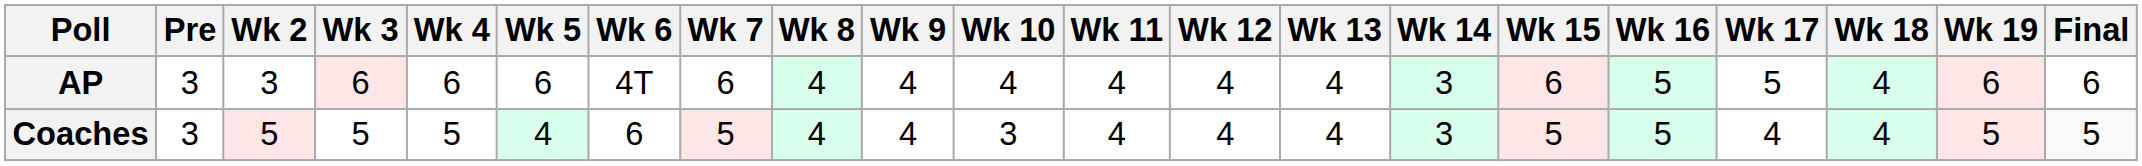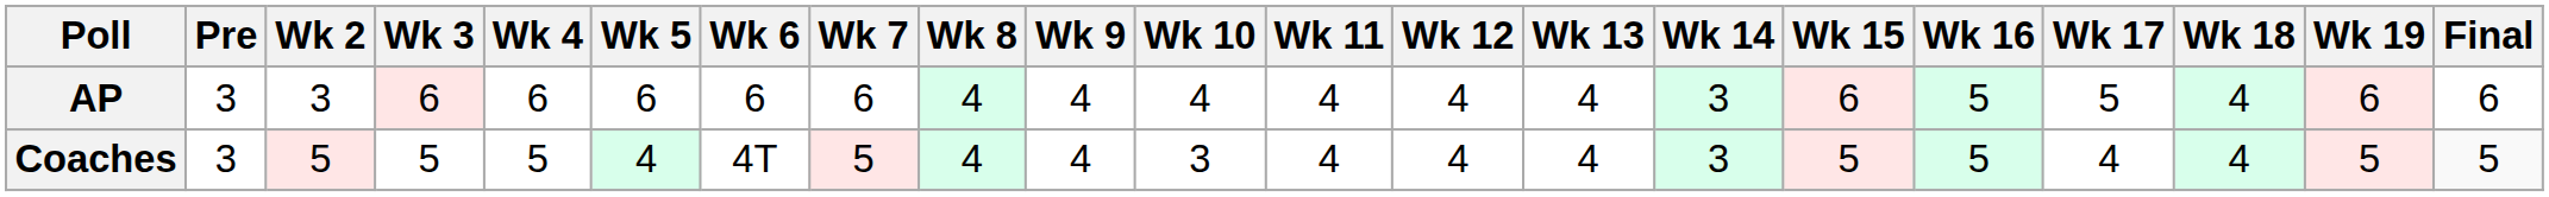AP | Wk 6: 4T -> 6
Coaches | Wk 6: 6 -> 4T
